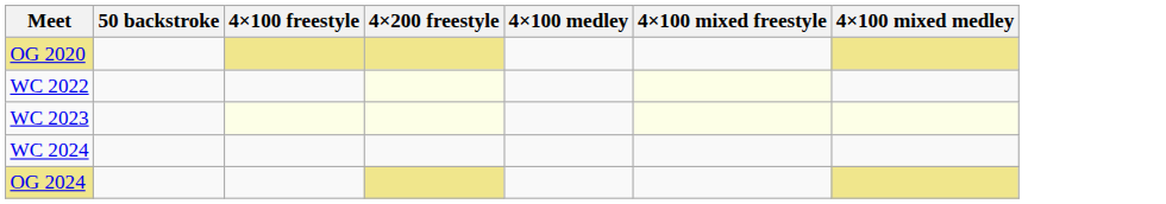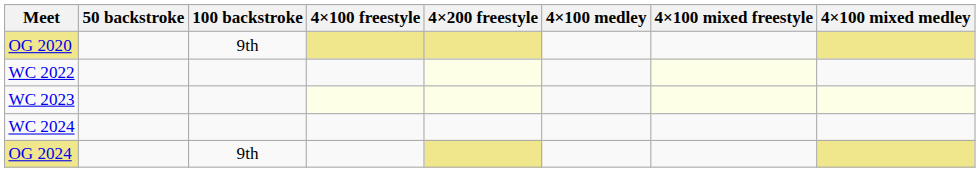+ column: 100 backstroke | 9th | 9th
